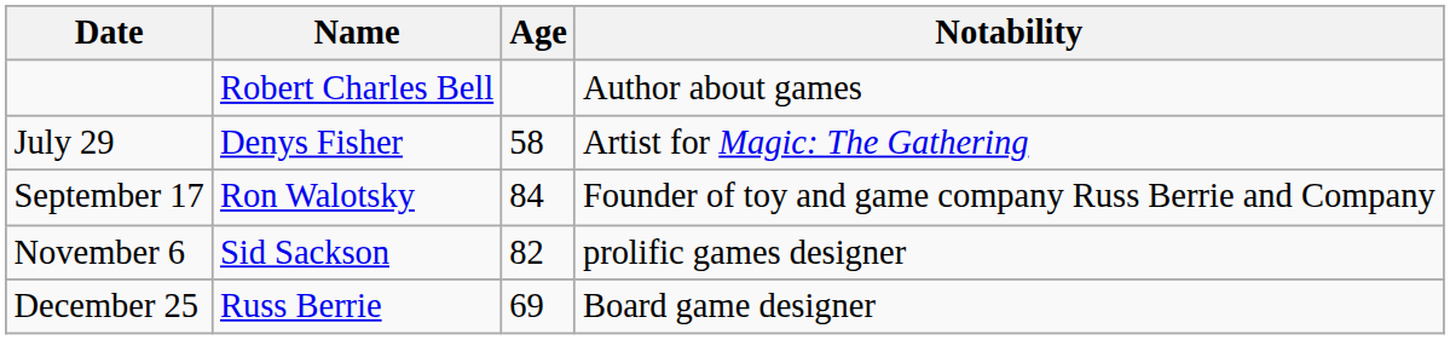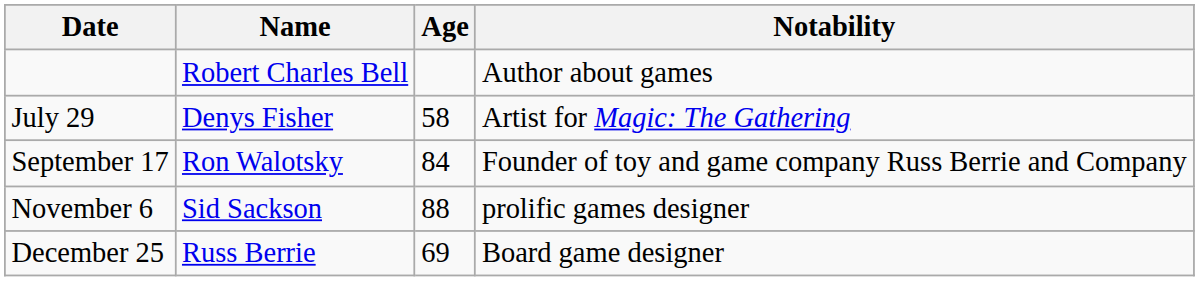November 6 | Age: 82 -> 88
